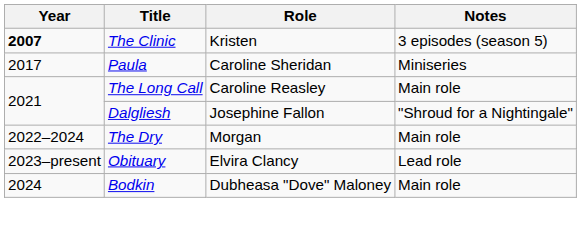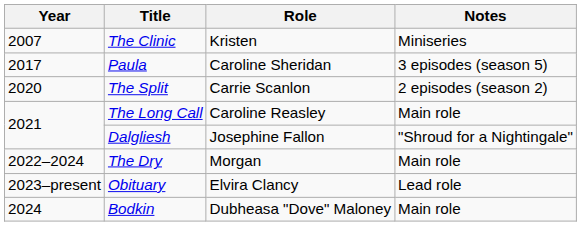The Clinic | Year: bold -> normal
The Clinic | Notes: 3 episodes (season 5) -> Miniseries
Paula | Notes: Miniseries -> 3 episodes (season 5)
+ row: 2020 | The Split | Carrie Scanlon | 2 episodes (season 2)
